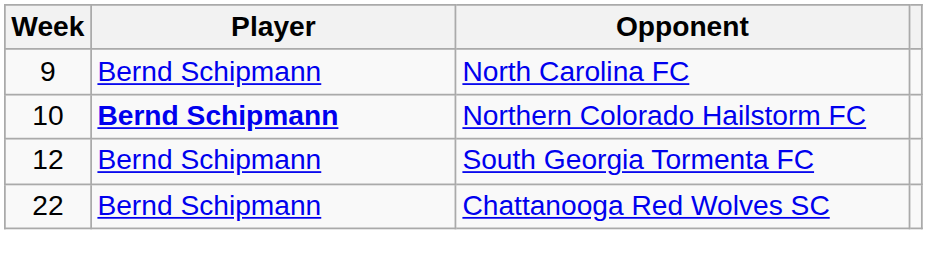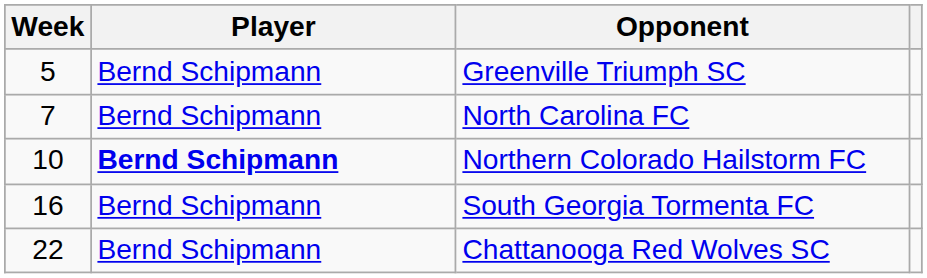+ row: 5 | Bernd Schipmann | Greenville Triumph SC
North Carolina FC | Week: 9 -> 7
South Georgia Tormenta FC | Week: 12 -> 16
